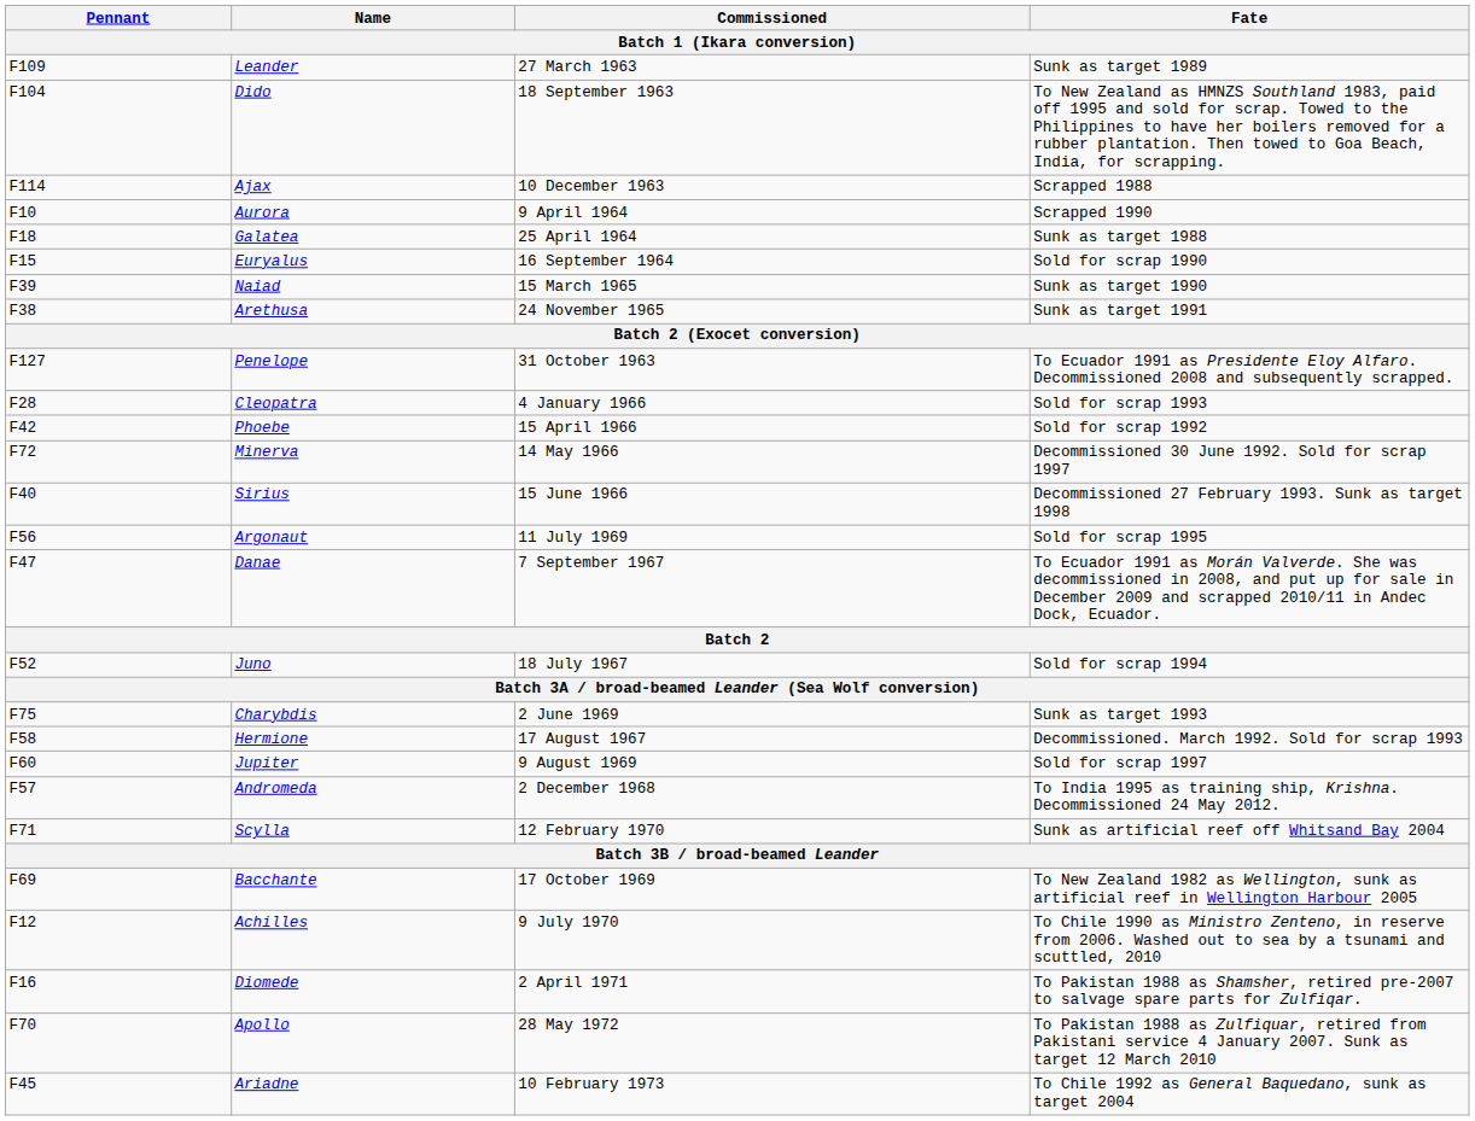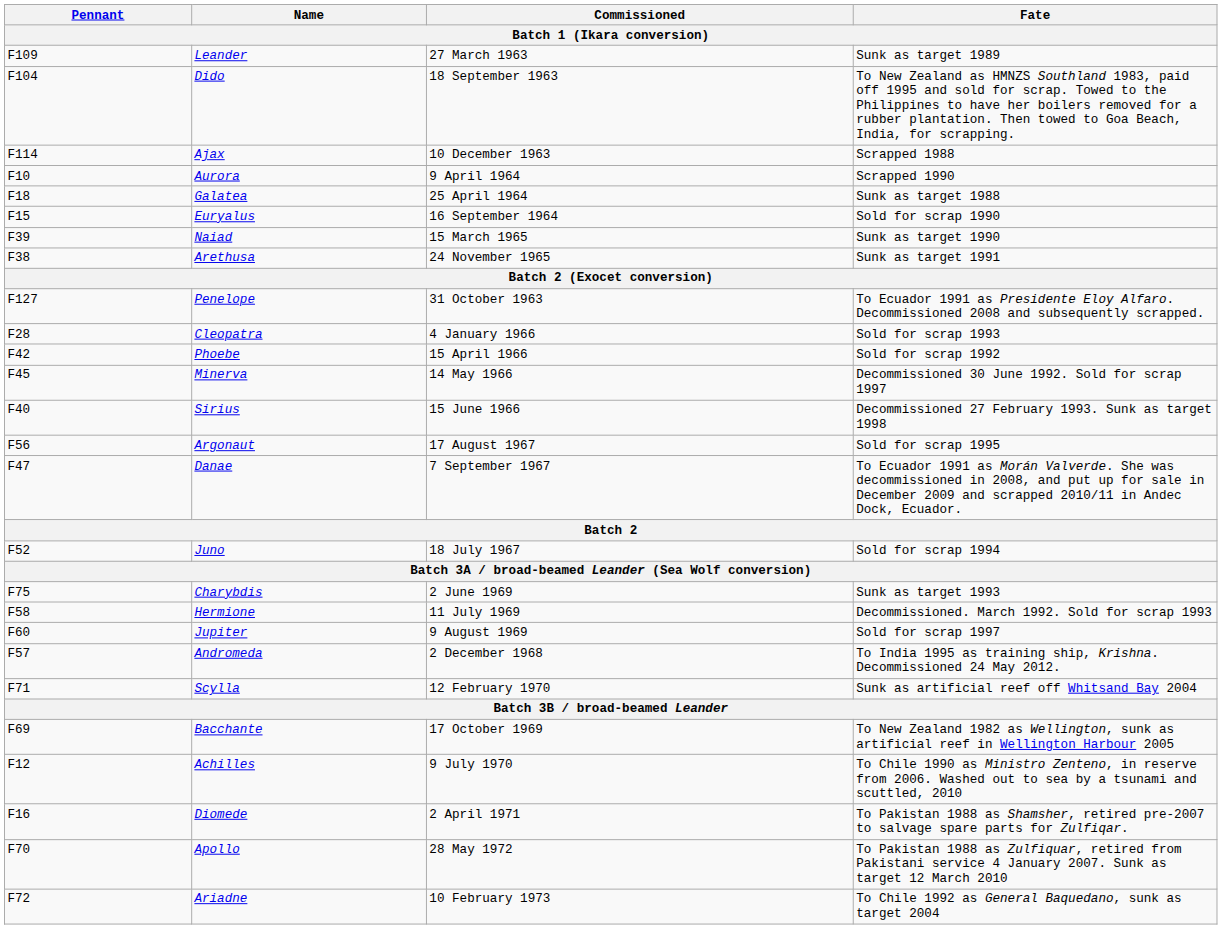Minerva | Pennant: F72 -> F45
Argonaut | Commissioned: 11 July 1969 -> 17 August 1967
Hermione | Commissioned: 17 August 1967 -> 11 July 1969
Ariadne | Pennant: F45 -> F72
